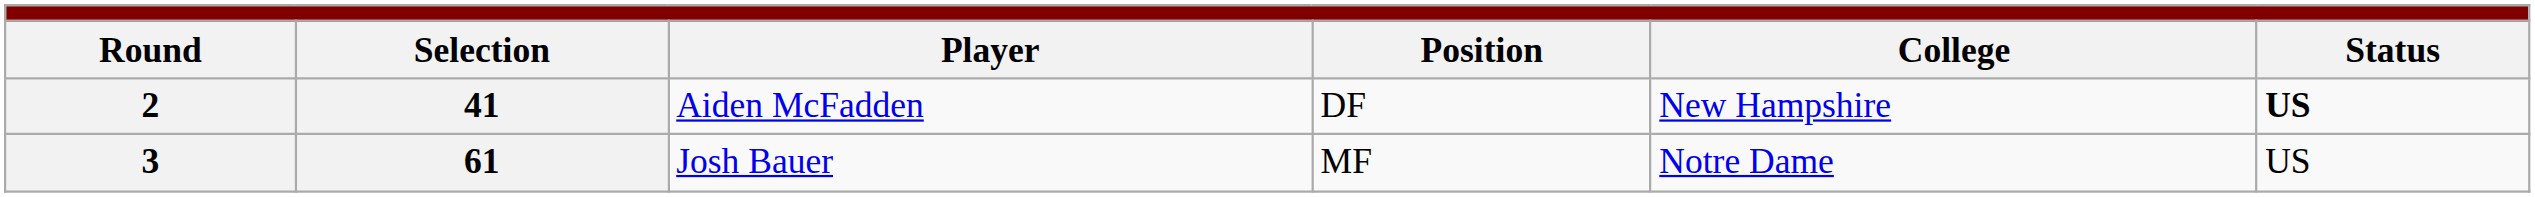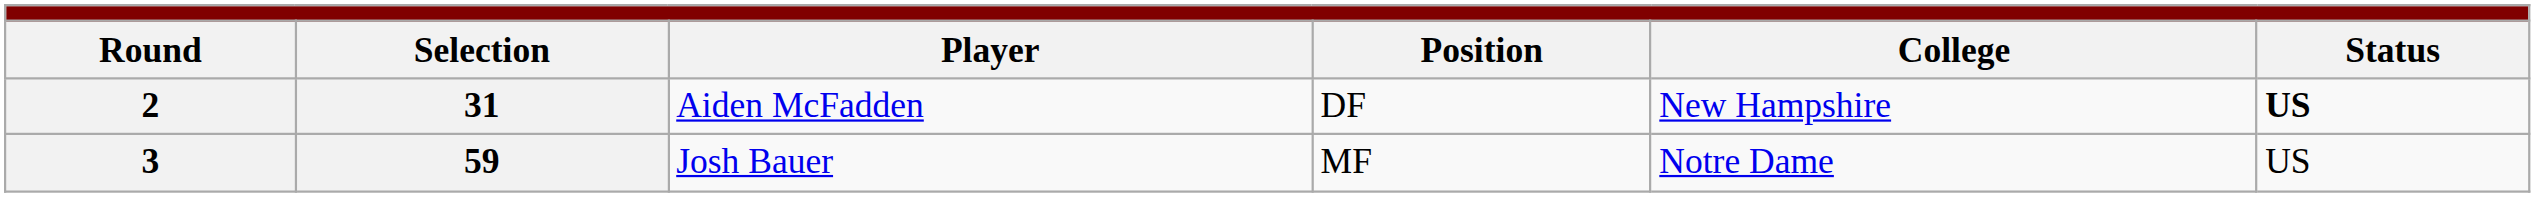2 | column 2: 41 -> 31
3 | column 2: 61 -> 59
